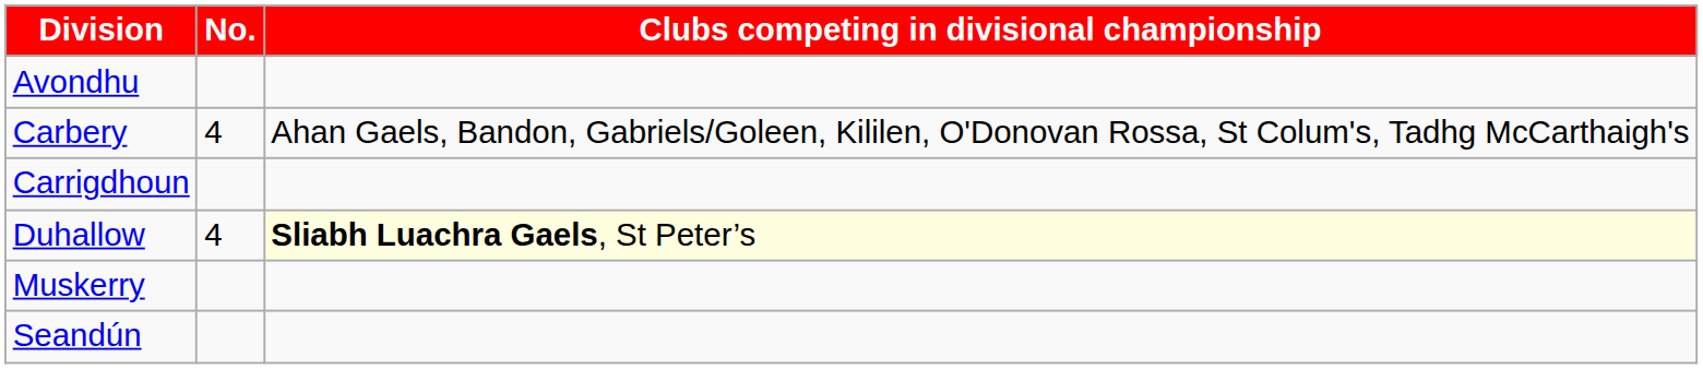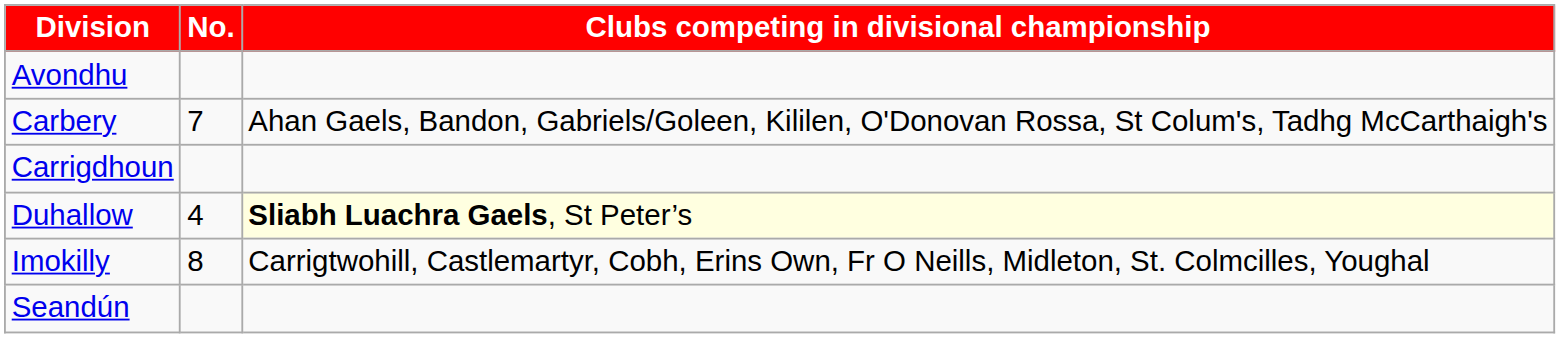Carbery | No.: 4 -> 7
+ row: Imokilly | 8 | Carrigtwohill, Castlemartyr, Cobh, Erins Own, Fr O Neills, Midleton, St. Colmcilles, Youghal
- row: Muskerry
